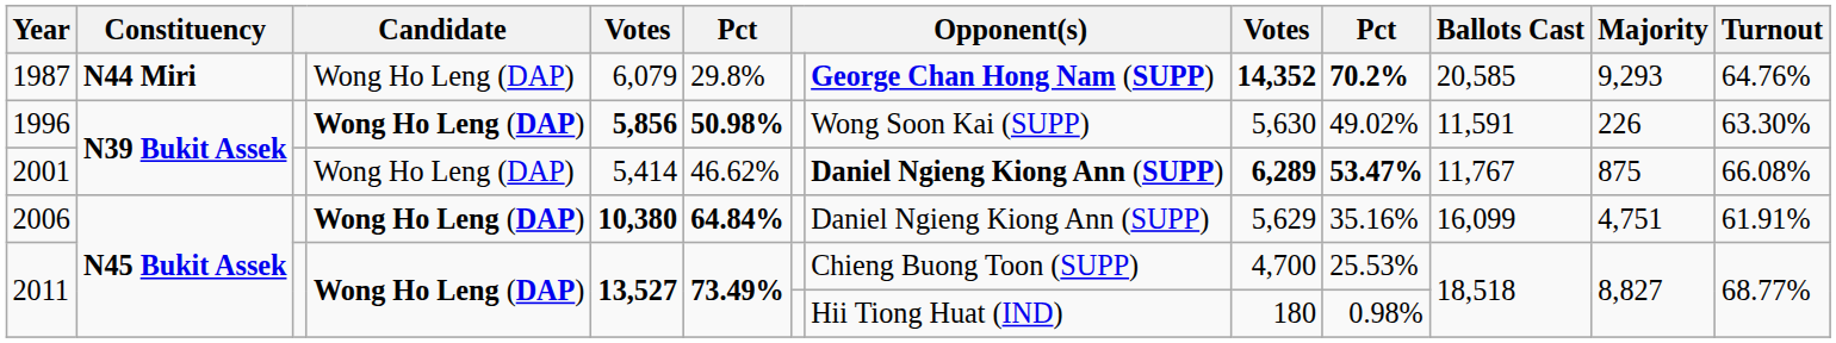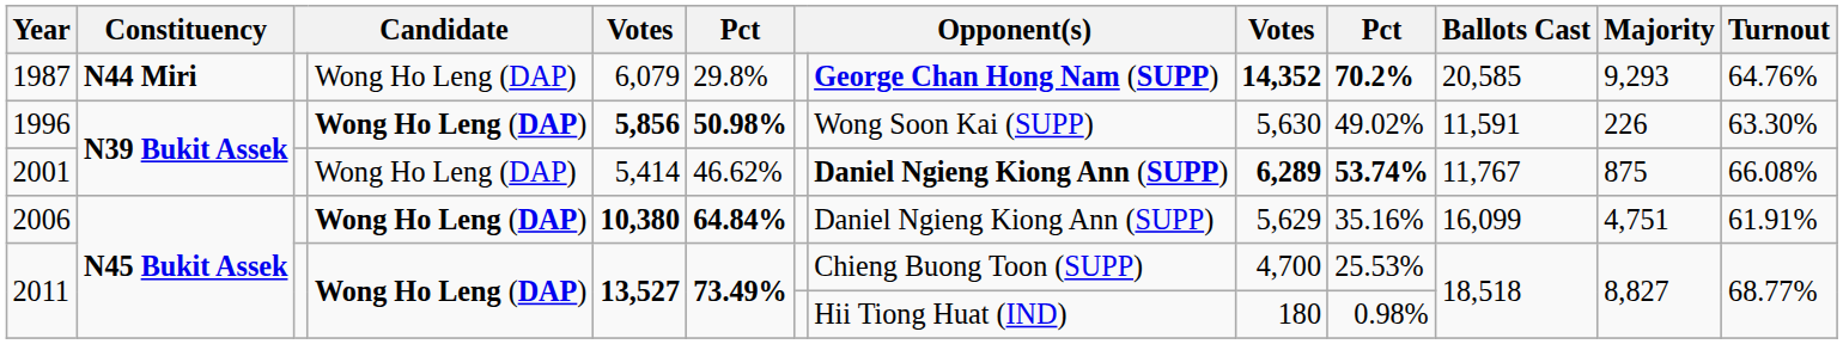2001 | column 10: 53.47% -> 53.74%
